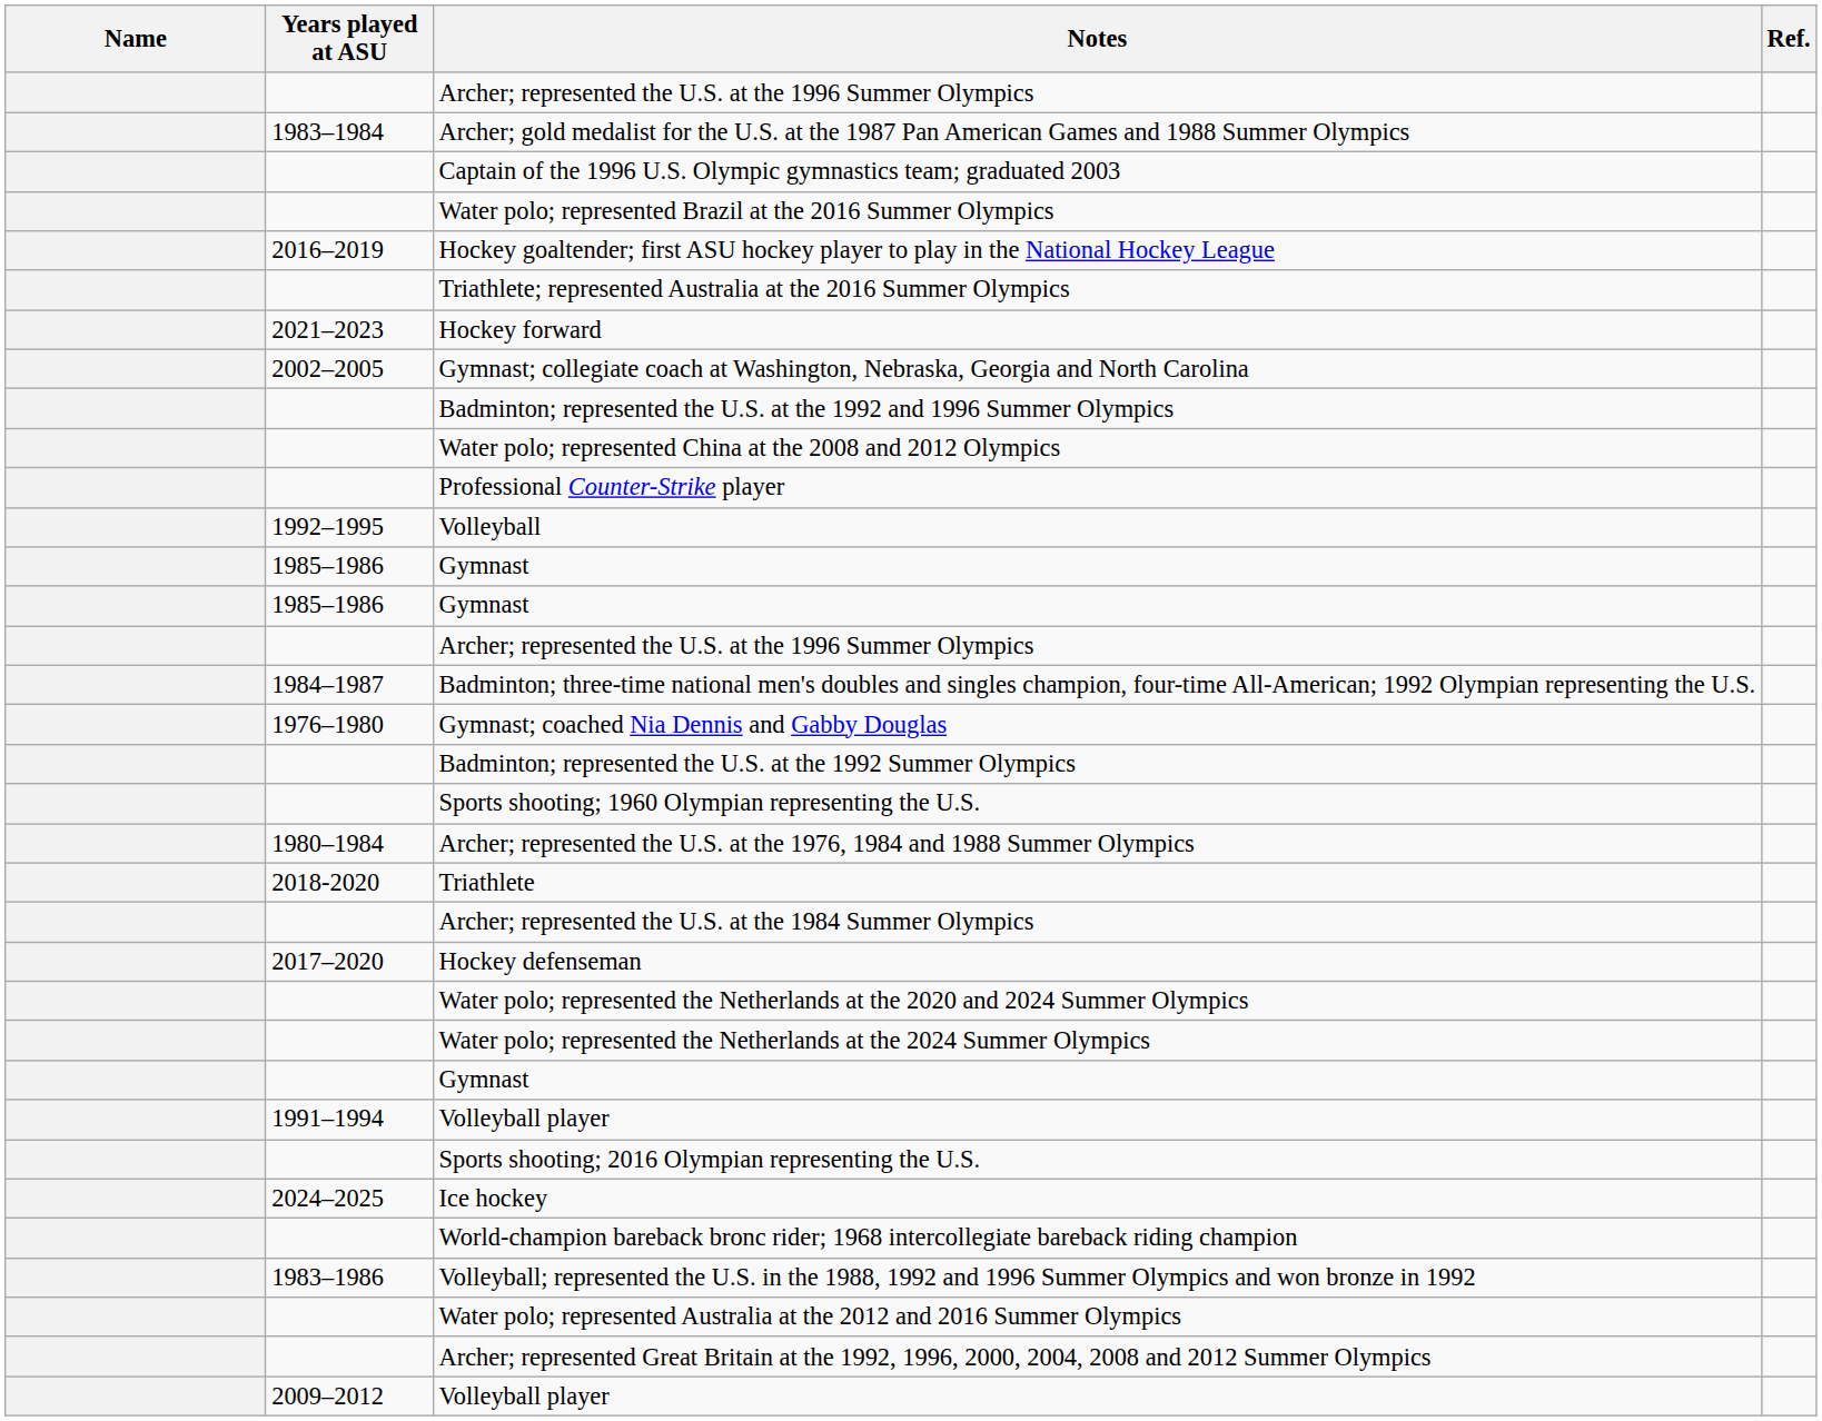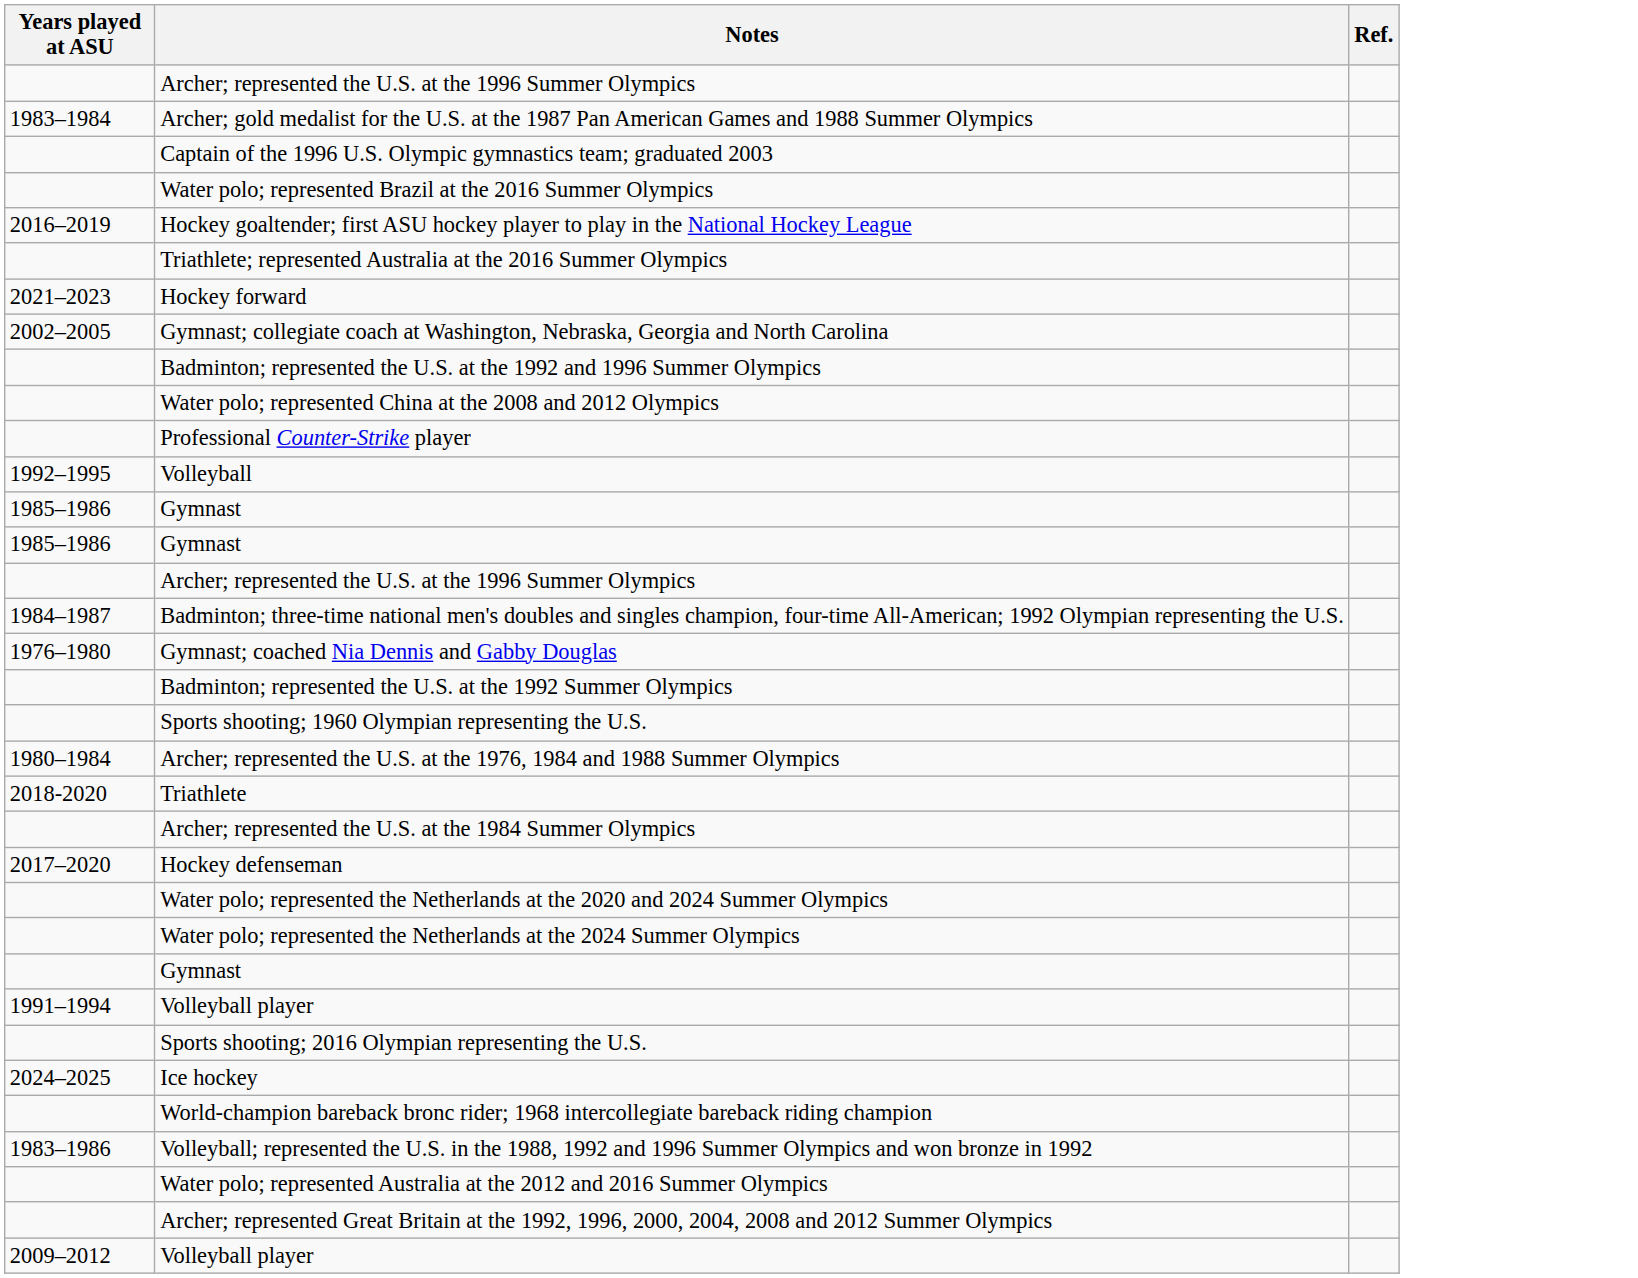- column: Name
